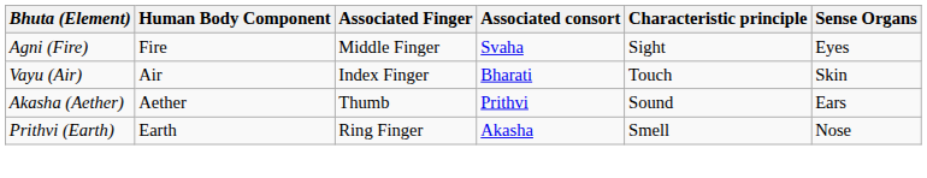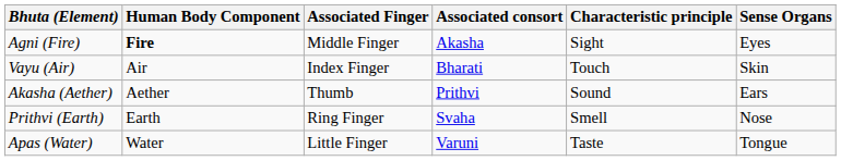Agni (Fire) | Human Body Component: normal -> bold
Agni (Fire) | Associated consort: Svaha -> Akasha
Prithvi (Earth) | Associated consort: Akasha -> Svaha
+ row: Apas (Water) | Water | Little Finger | Varuni | Taste | Tongue
